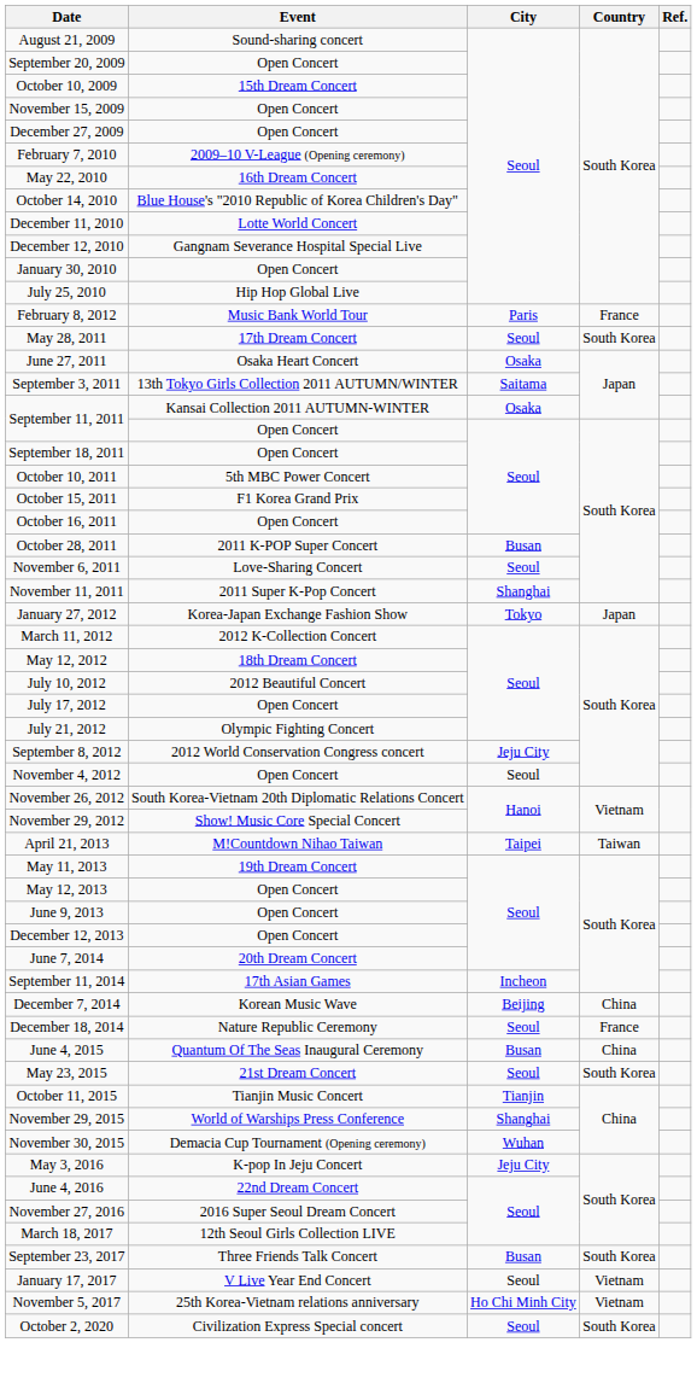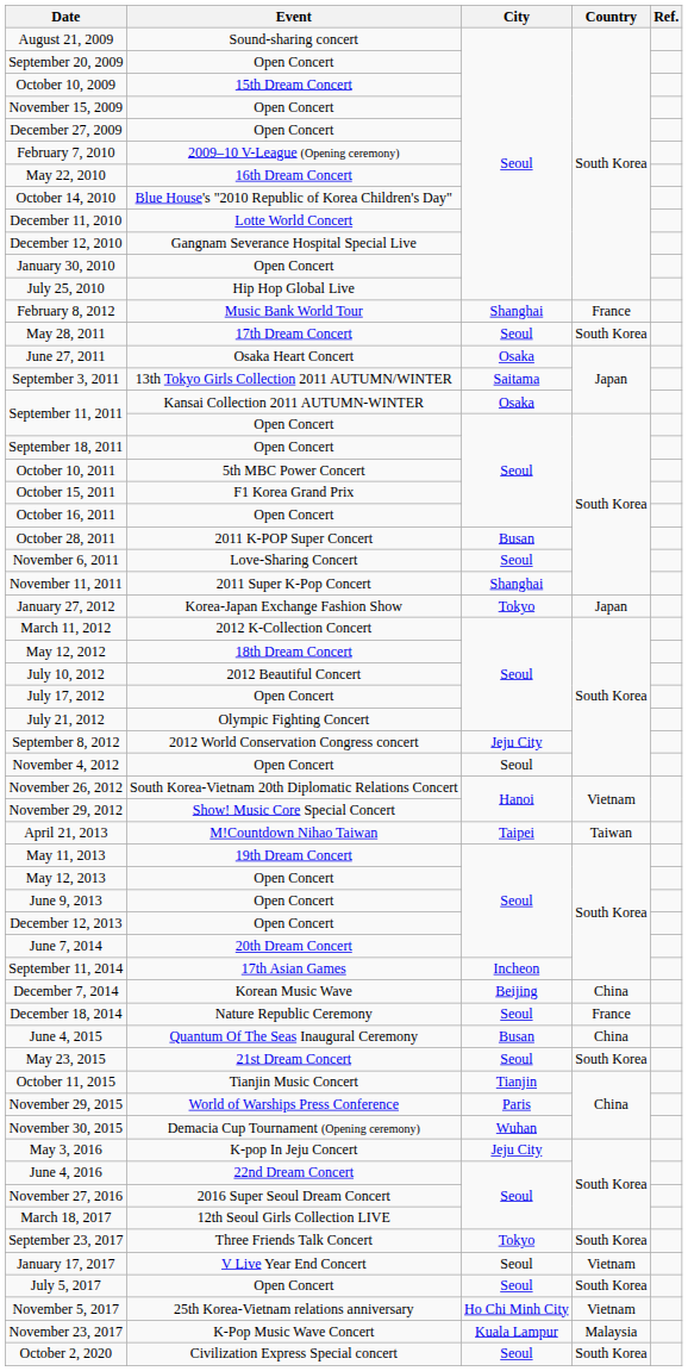February 8, 2012 | City: Paris -> Shanghai
November 29, 2015 | City: Shanghai -> Paris
September 23, 2017 | City: Busan -> Tokyo
+ row: July 5, 2017 | Open Concert | Seoul | South Korea
+ row: November 23, 2017 | K-Pop Music Wave Concert | Kuala Lampur | Malaysia
